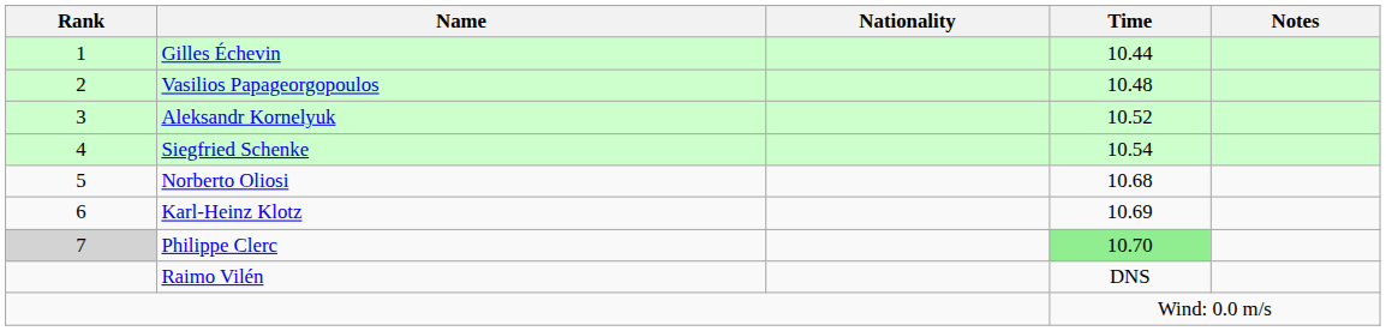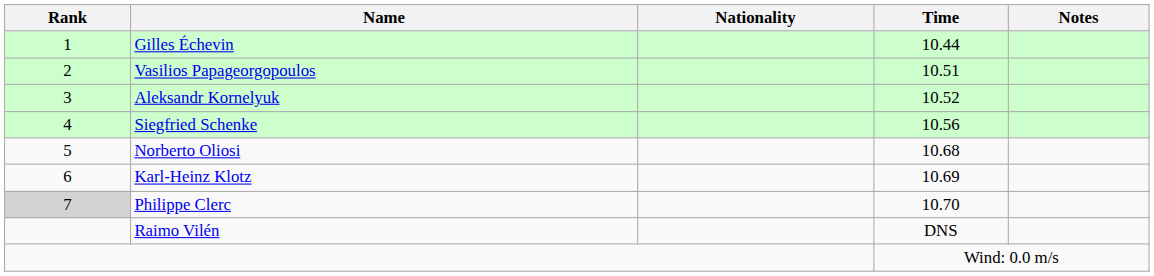Vasilios Papageorgopoulos | Time: 10.48 -> 10.51
Siegfried Schenke | Time: 10.54 -> 10.56
Philippe Clerc | Time: lightgreen background -> no background
